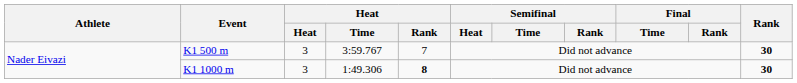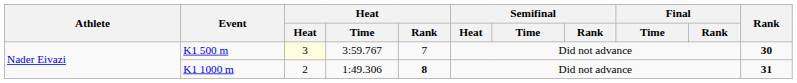K1 500 m | Heat: no background -> lightyellow background
K1 1000 m | Heat: 3 -> 2
K1 1000 m | Rank: 30 -> 31
